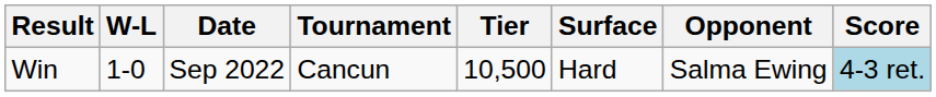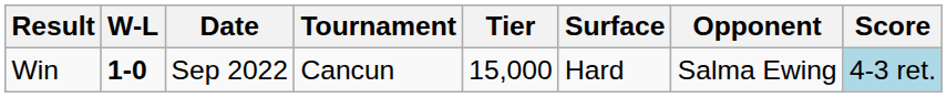Win | W-L: normal -> bold
Win | Tier: 10,500 -> 15,000
